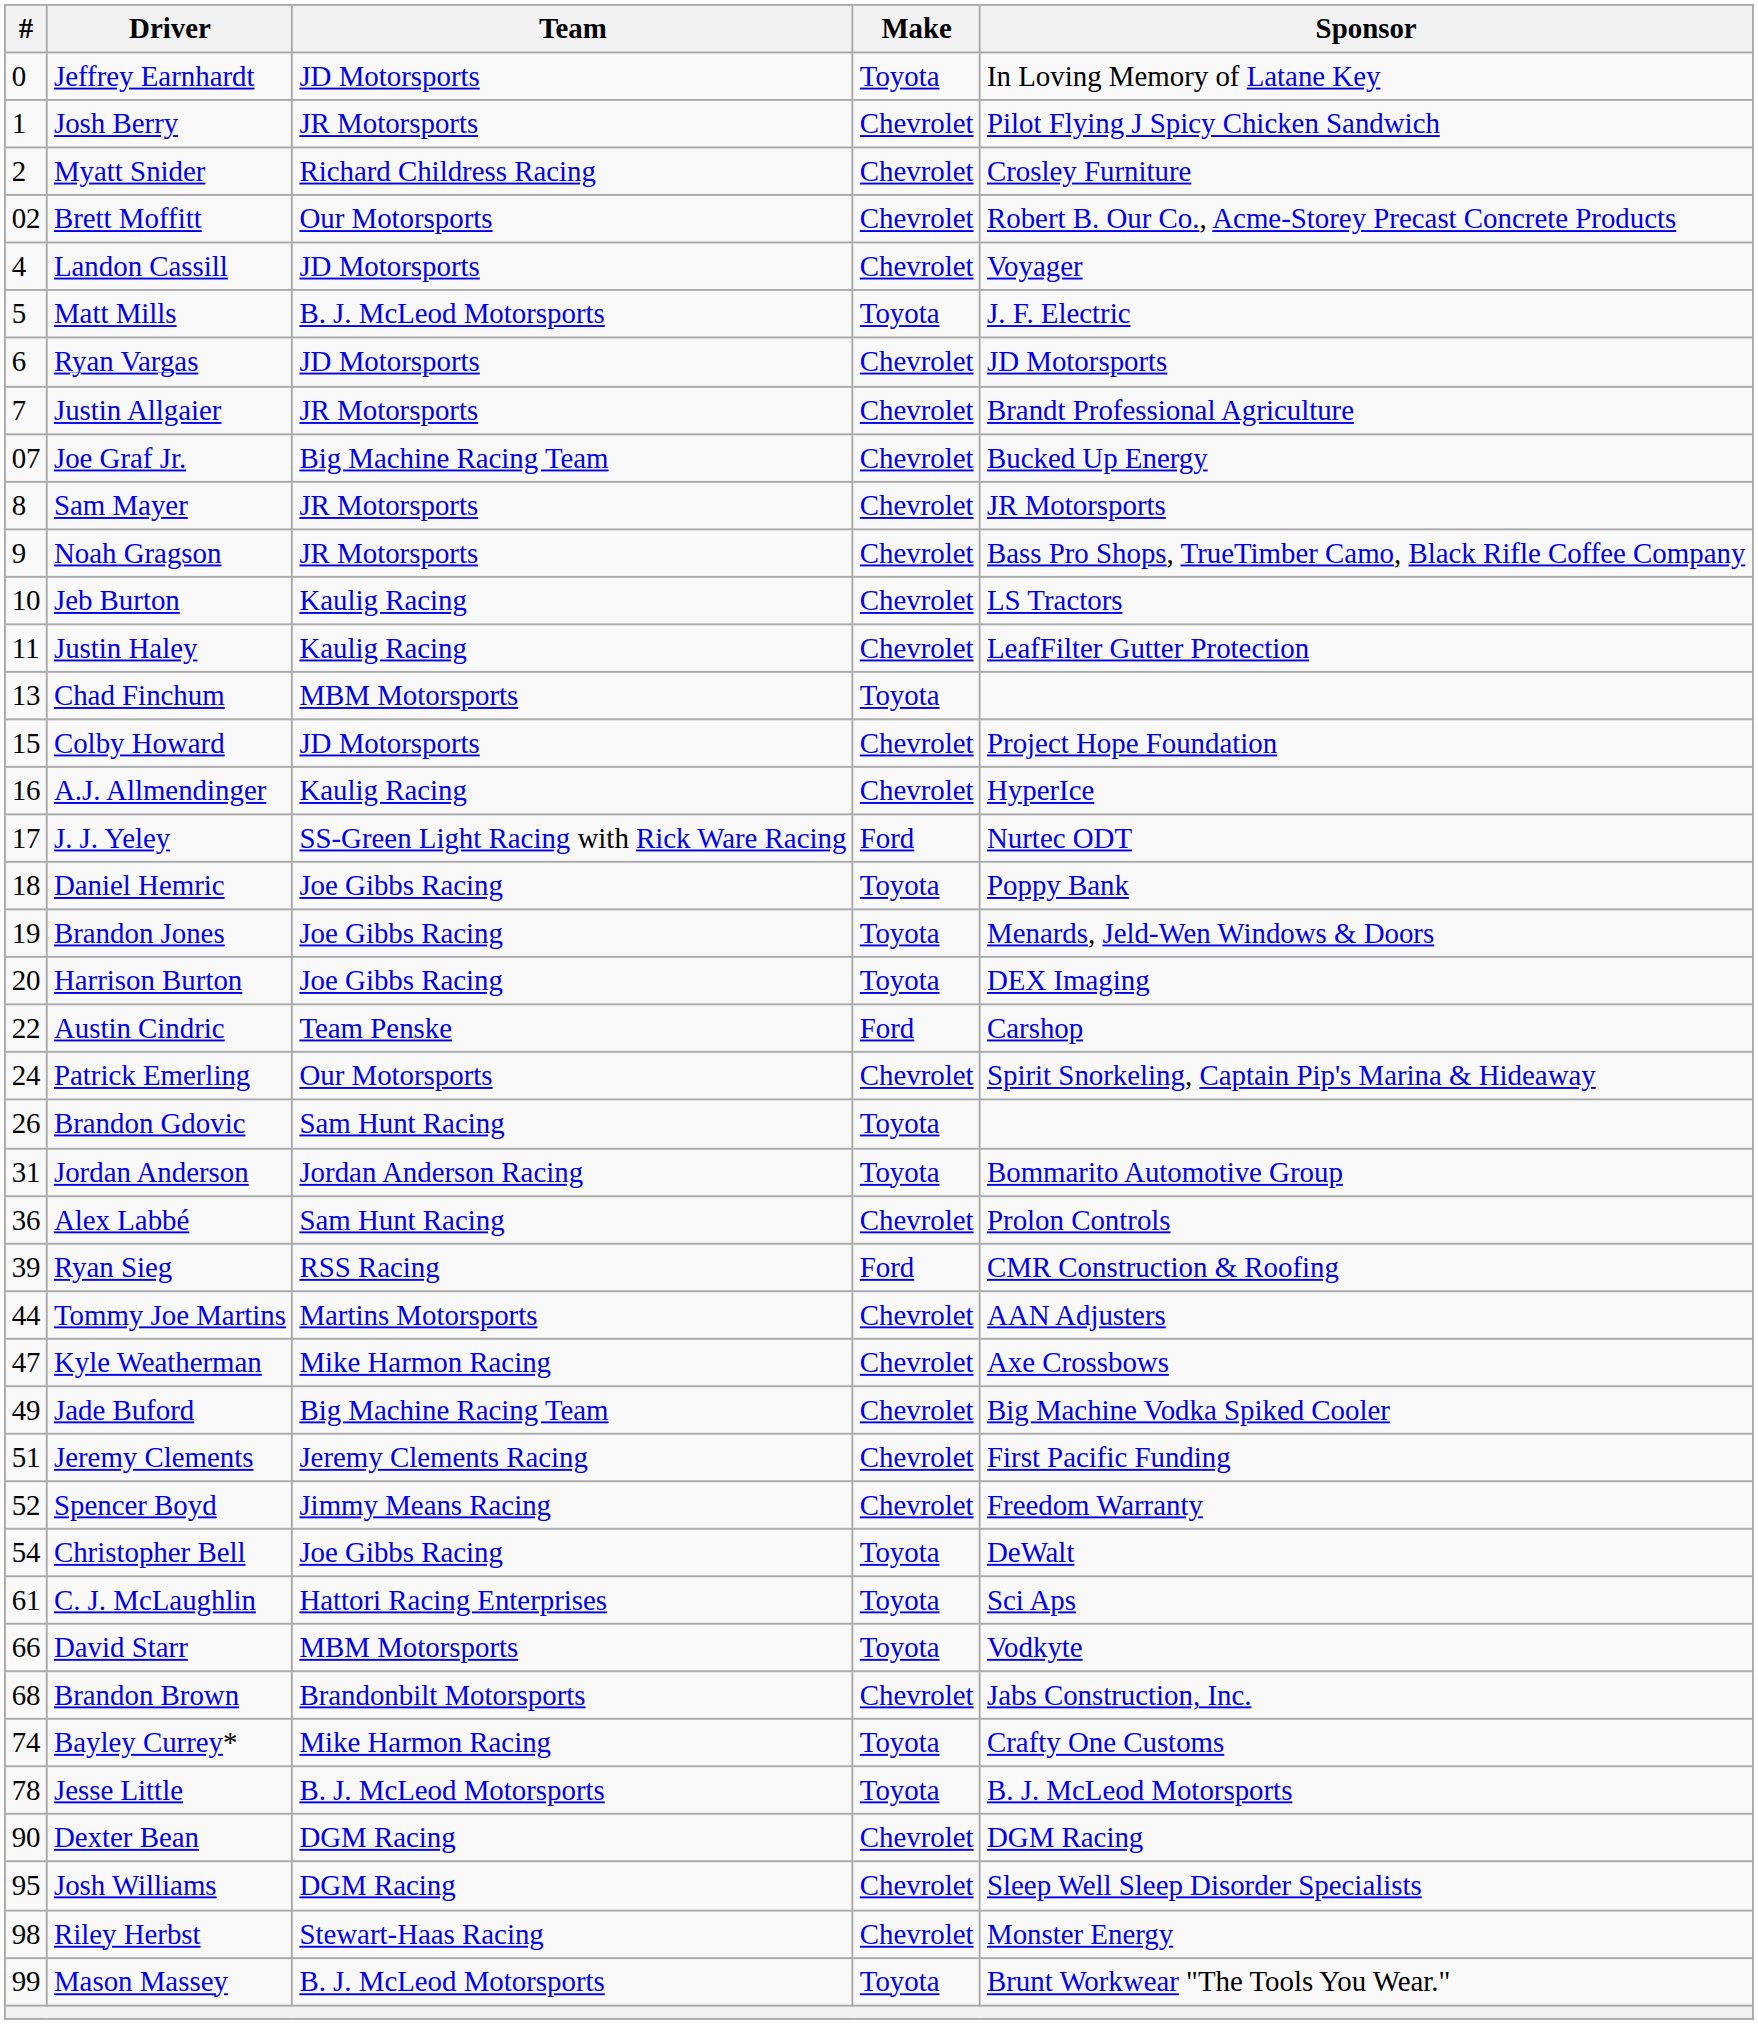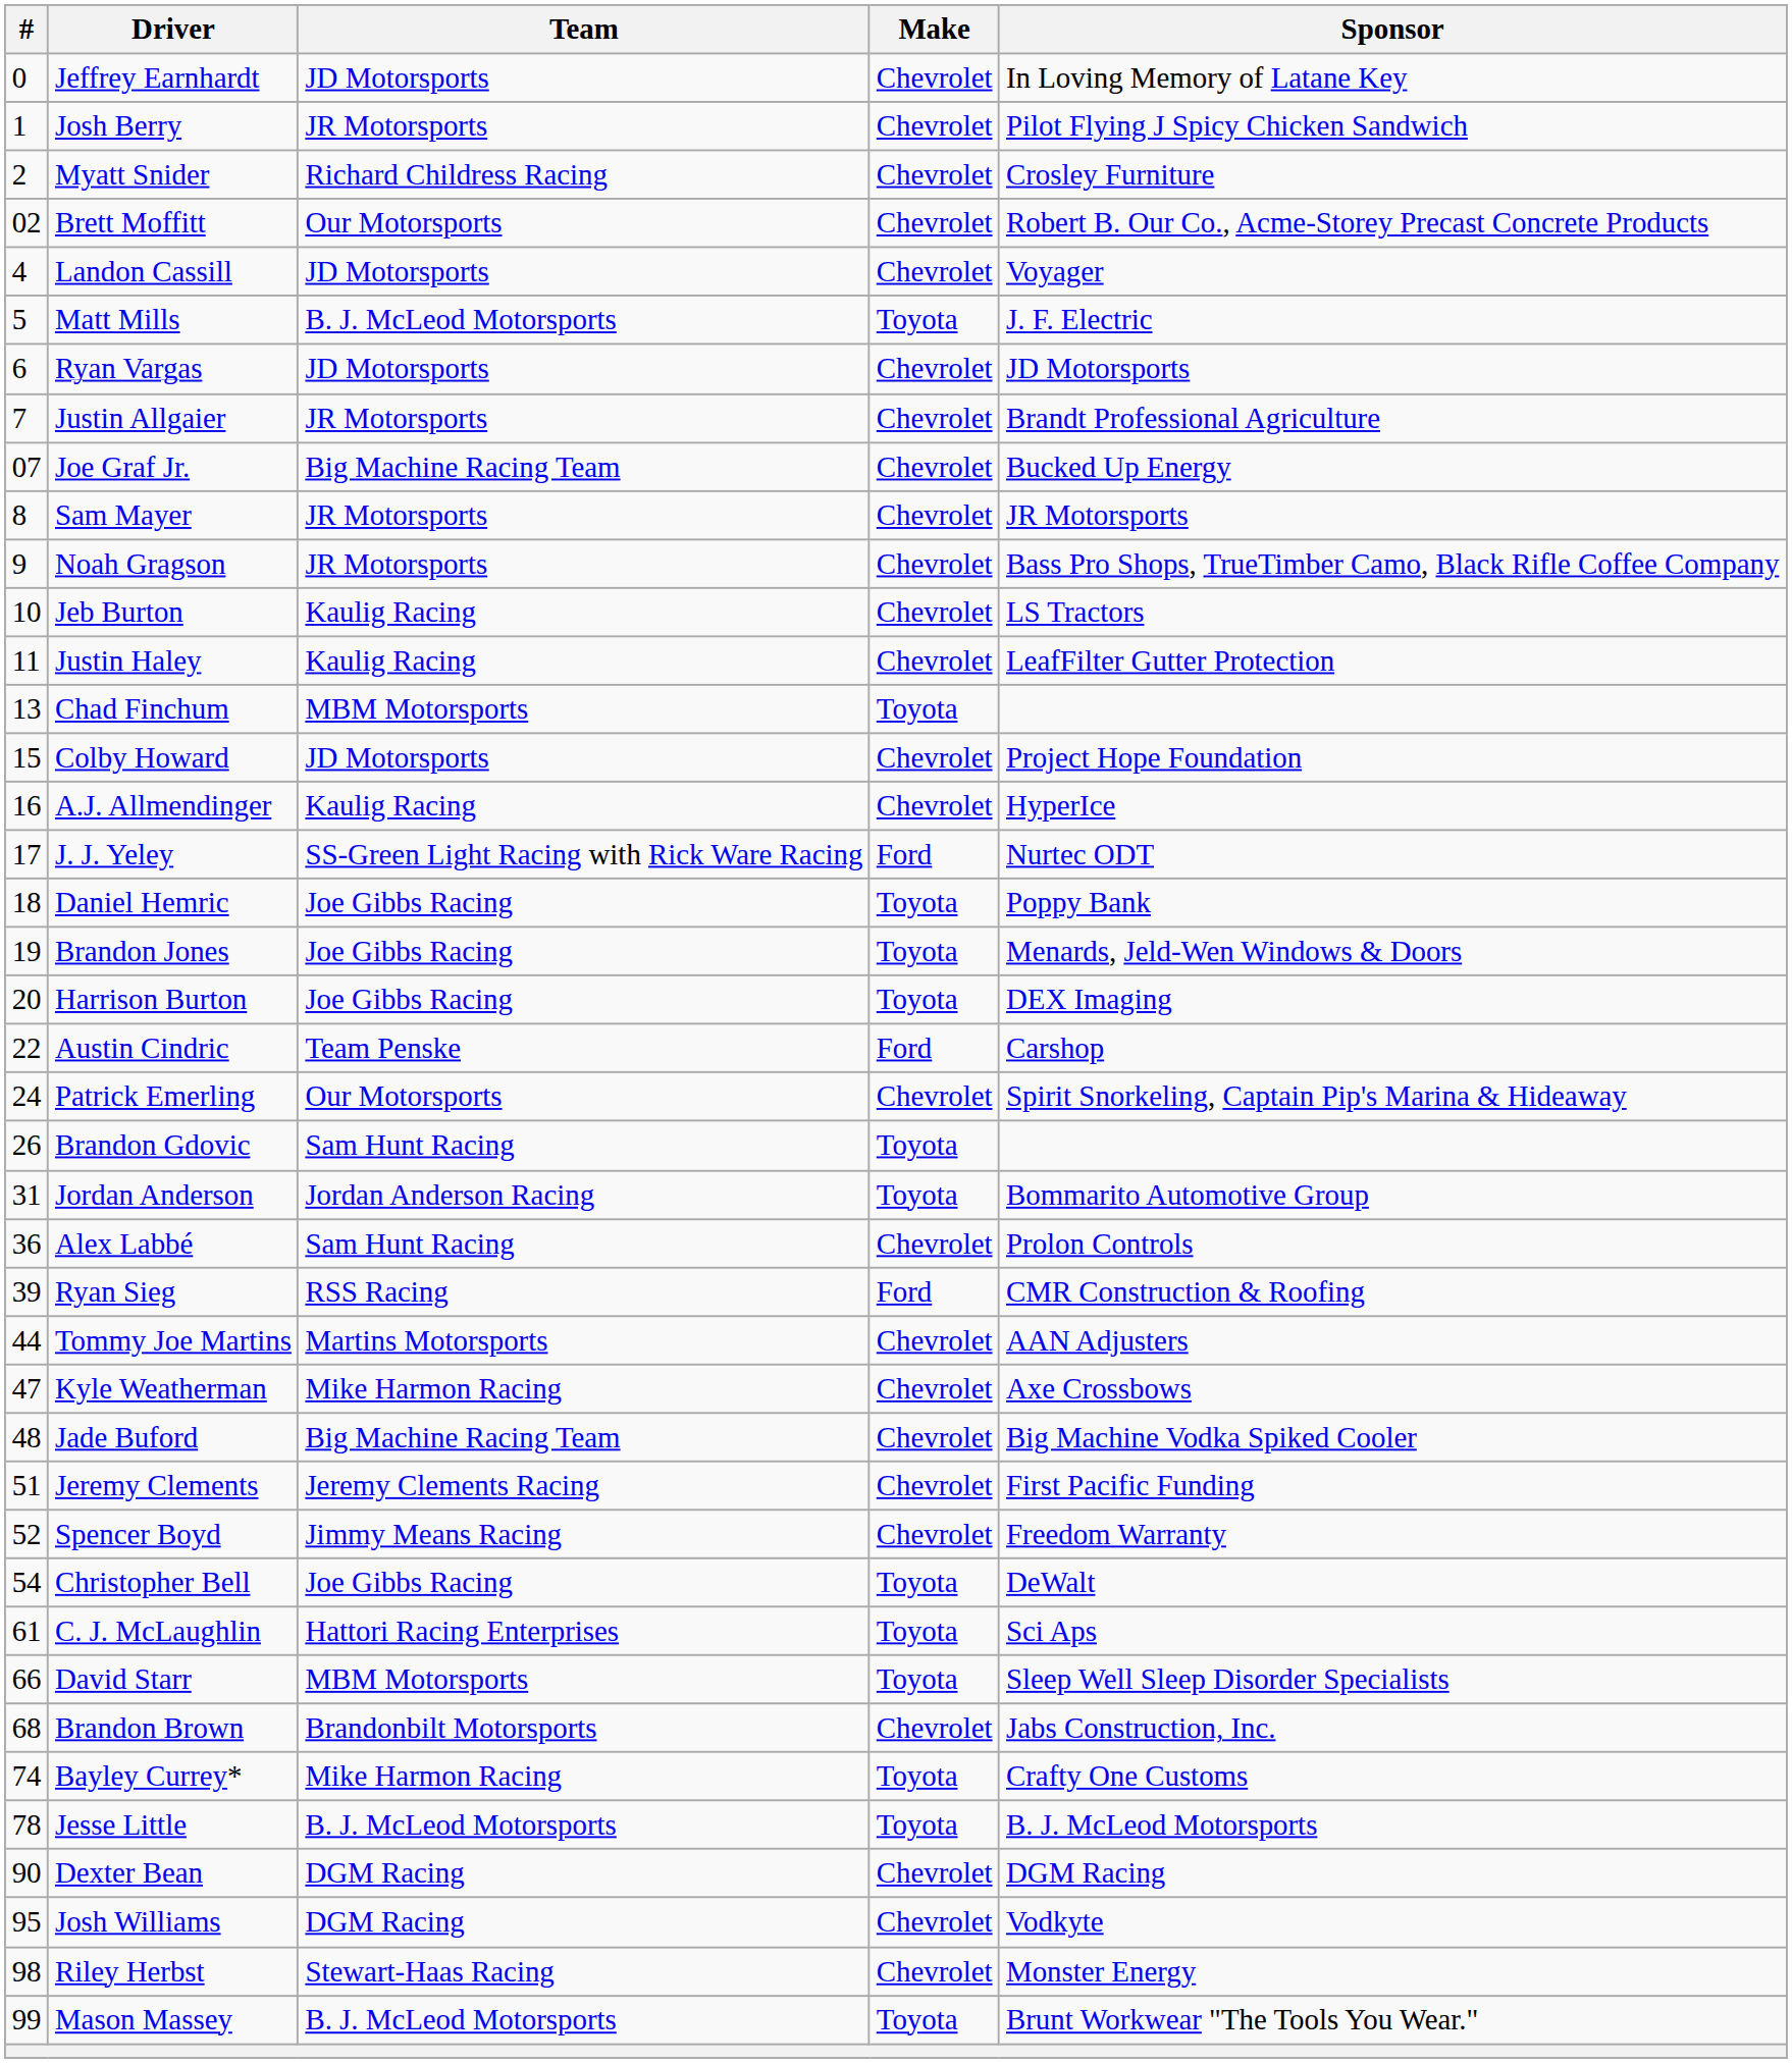Jeffrey Earnhardt | Make: Toyota -> Chevrolet
Jade Buford | #: 49 -> 48
David Starr | Sponsor: Vodkyte -> Sleep Well Sleep Disorder Specialists
Josh Williams | Sponsor: Sleep Well Sleep Disorder Specialists -> Vodkyte
